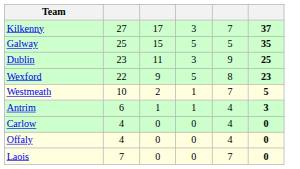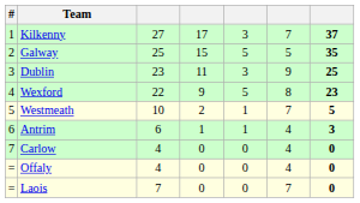+ column: # | 1 | 2 | 3 | 4 | 5 | 6 | 7 | = | =
